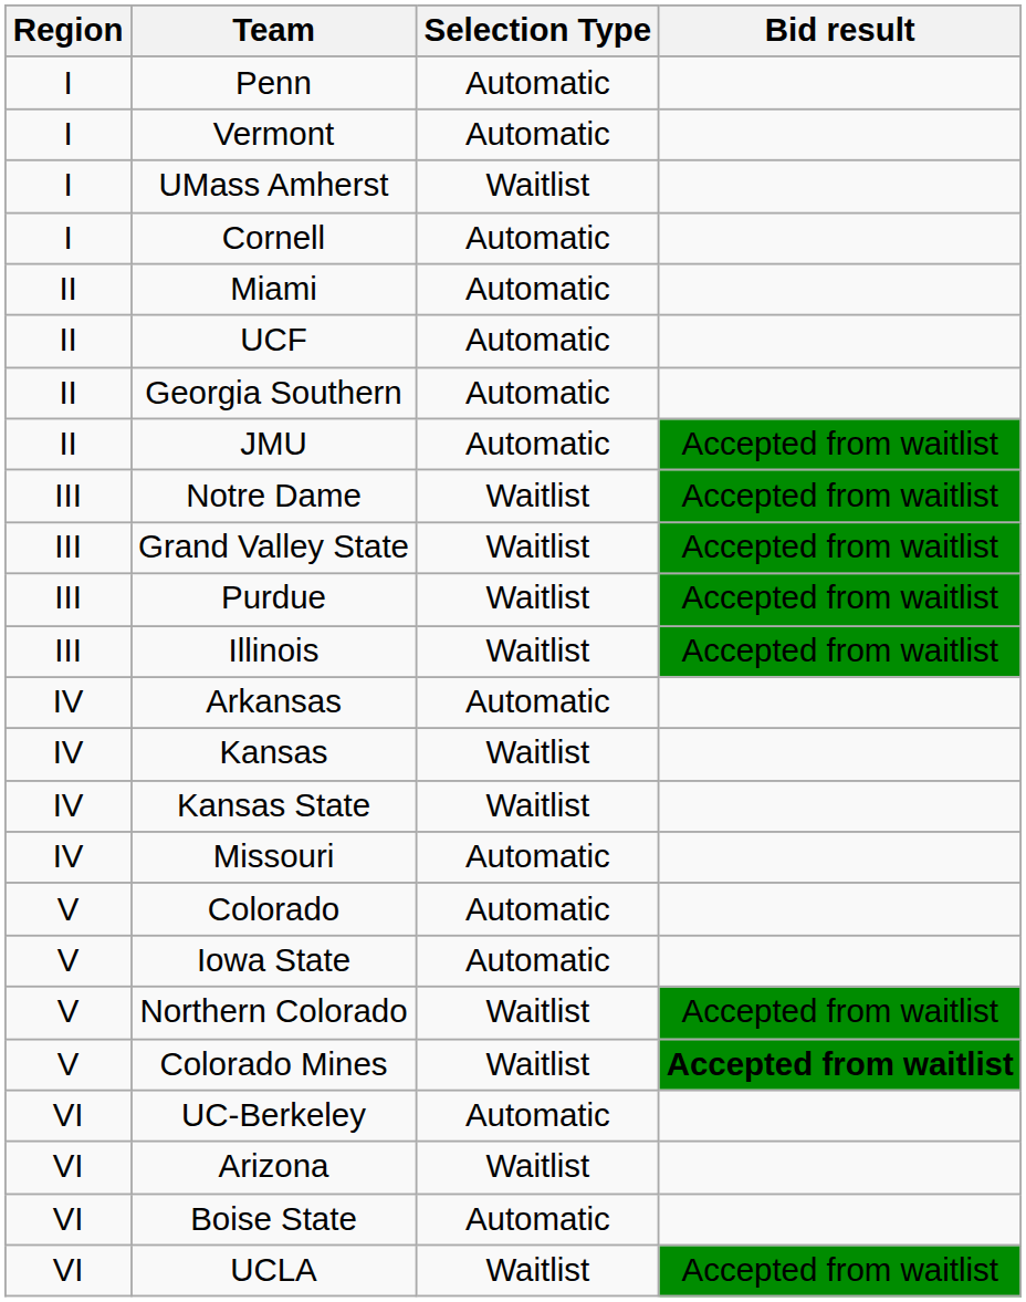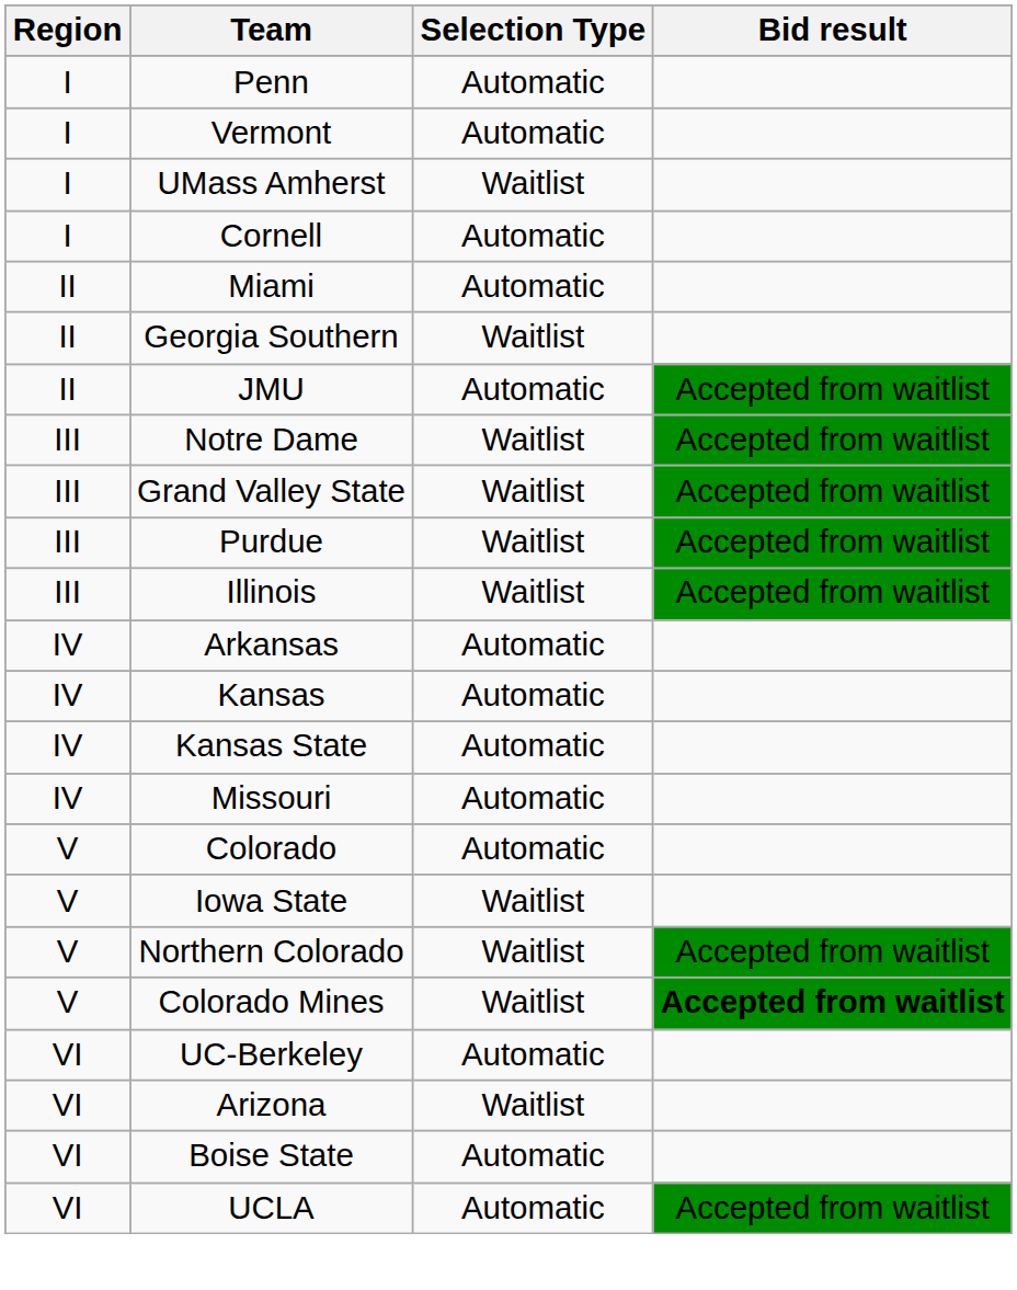- row: II | UCF | Automatic
Georgia Southern | Selection Type: Automatic -> Waitlist
Kansas | Selection Type: Waitlist -> Automatic
Kansas State | Selection Type: Waitlist -> Automatic
Iowa State | Selection Type: Automatic -> Waitlist
UCLA | Selection Type: Waitlist -> Automatic
